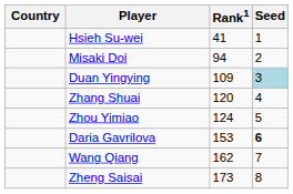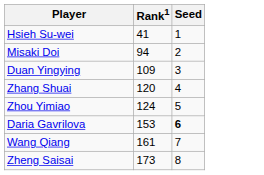- column: Country
Duan Yingying | Seed: lightblue background -> no background
Wang Qiang | Rank1: 162 -> 161
